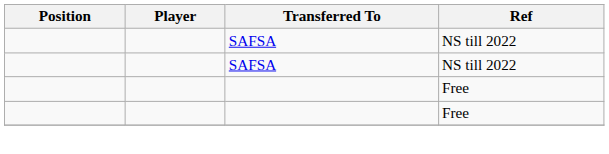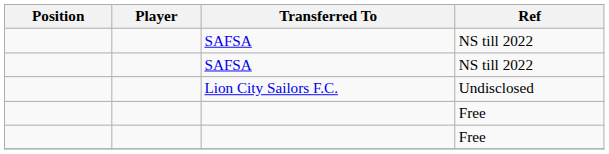+ row: Lion City Sailors F.C. | Undisclosed
